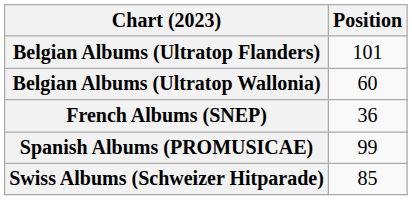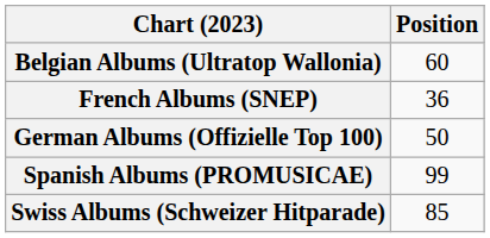- row: Belgian Albums (Ultratop Flanders) | 101
+ row: German Albums (Offizielle Top 100) | 50
